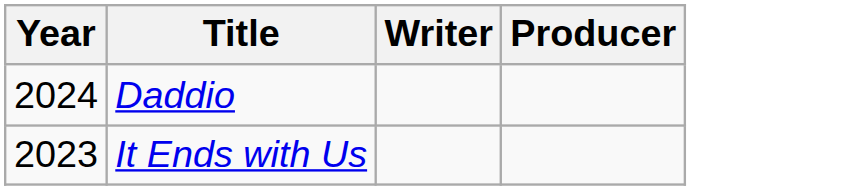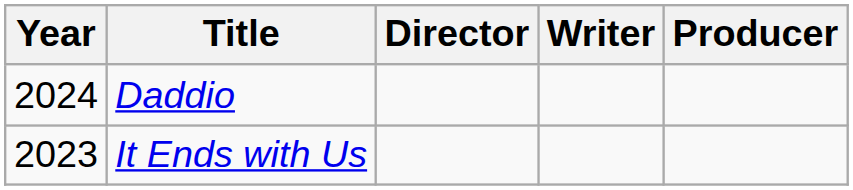+ column: Director
